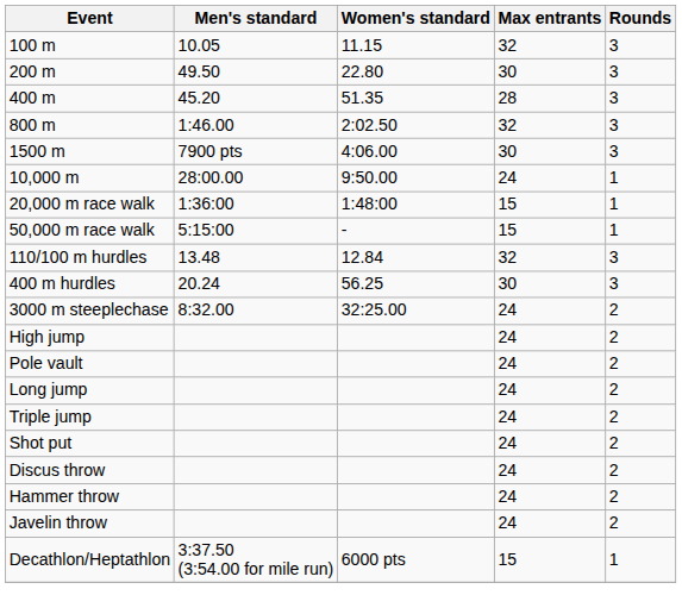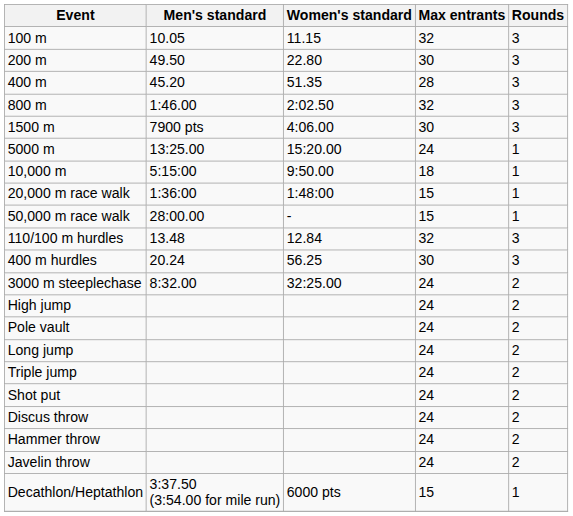+ row: 5000 m | 13:25.00 | 15:20.00 | 24 | 1
10,000 m | Men's standard: 28:00.00 -> 5:15:00
10,000 m | Max entrants: 24 -> 18
50,000 m race walk | Men's standard: 5:15:00 -> 28:00.00
